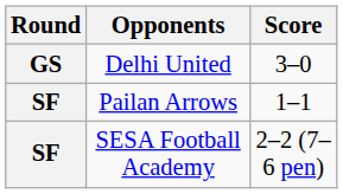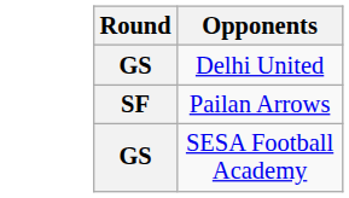- column: Score | 3–0 | 1–1 | 2–2 (7–6 pen)
SESA Football Academy | Round: SF -> GS
